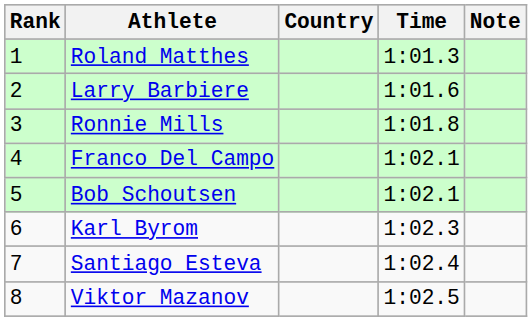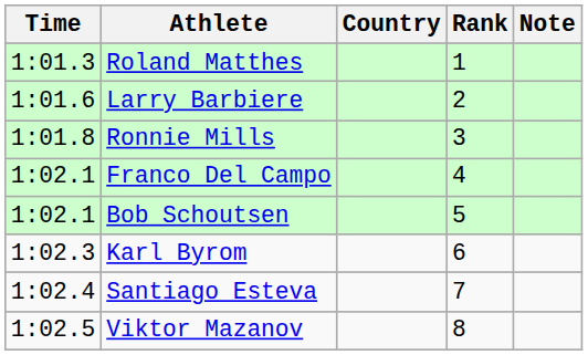columns swapped: Rank <-> Time
